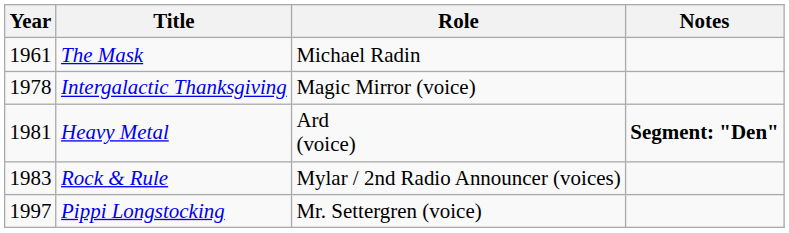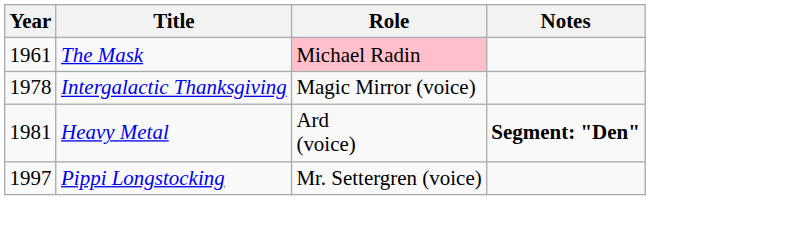The Mask | Role: no background -> pink background
- row: 1983 | Rock & Rule | Mylar / 2nd Radio Announcer (voices)
